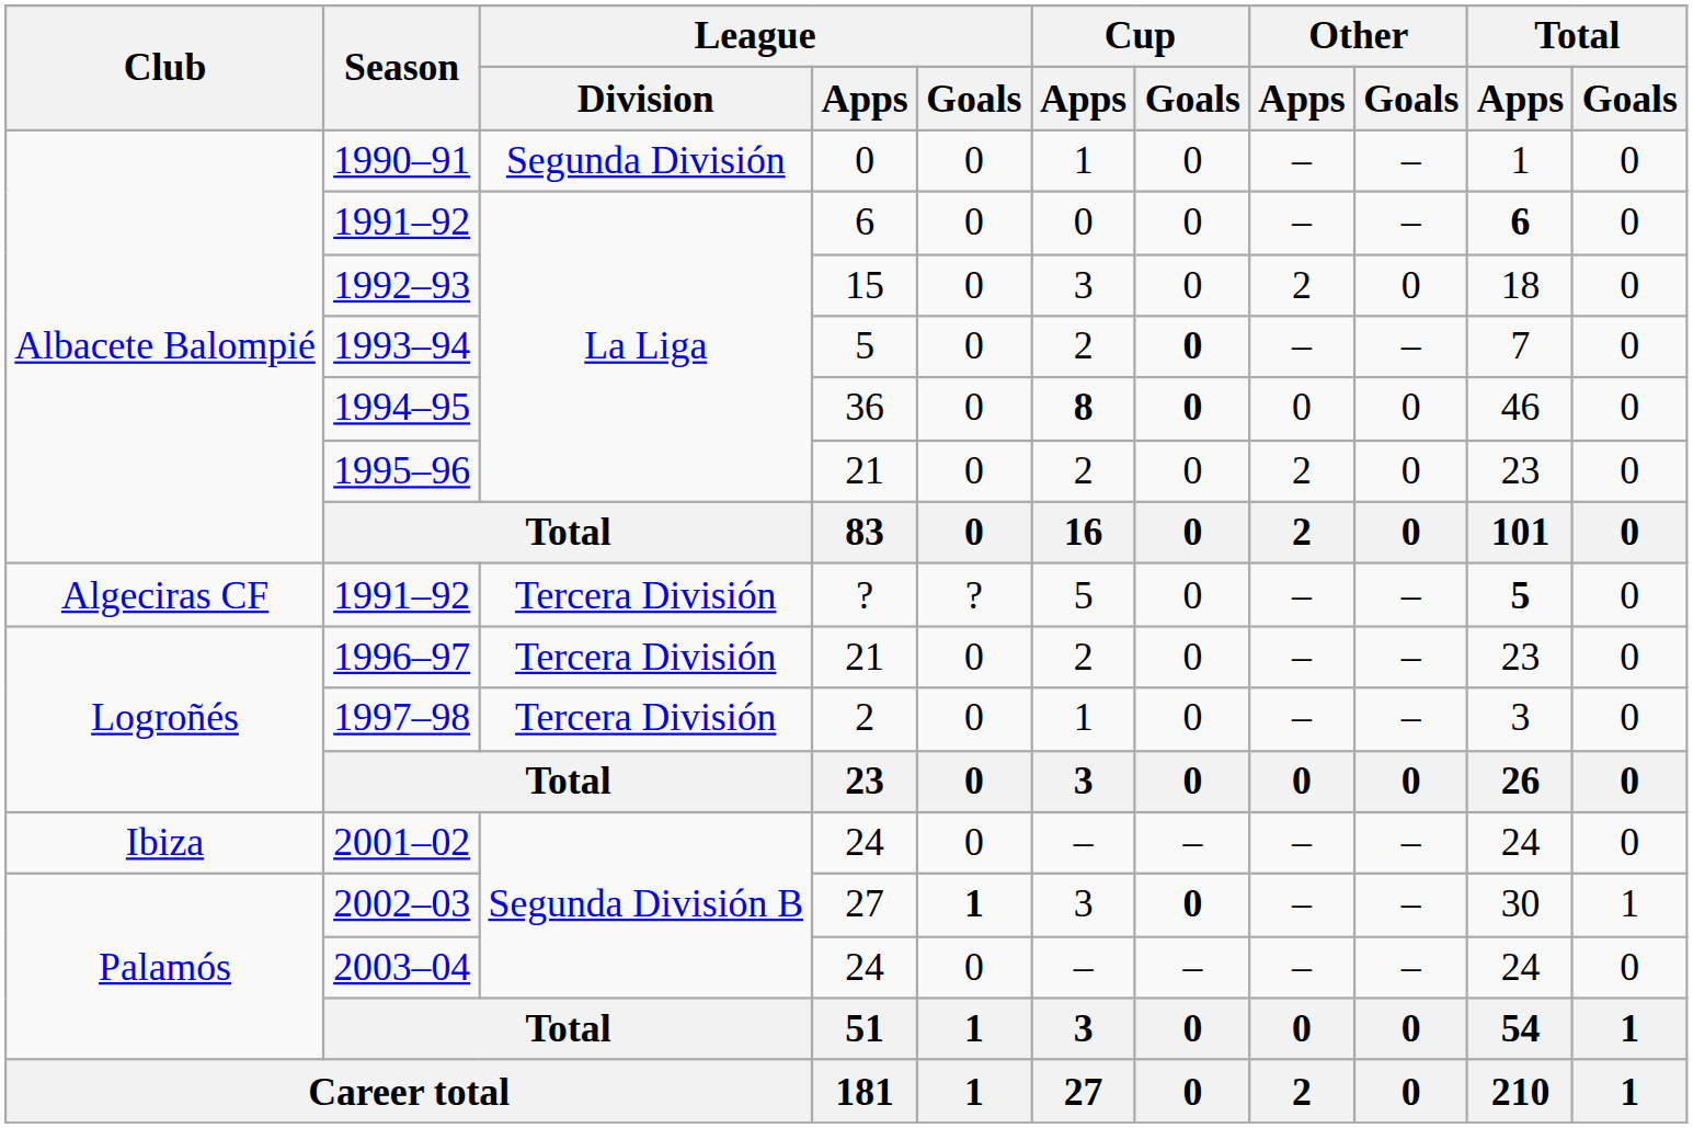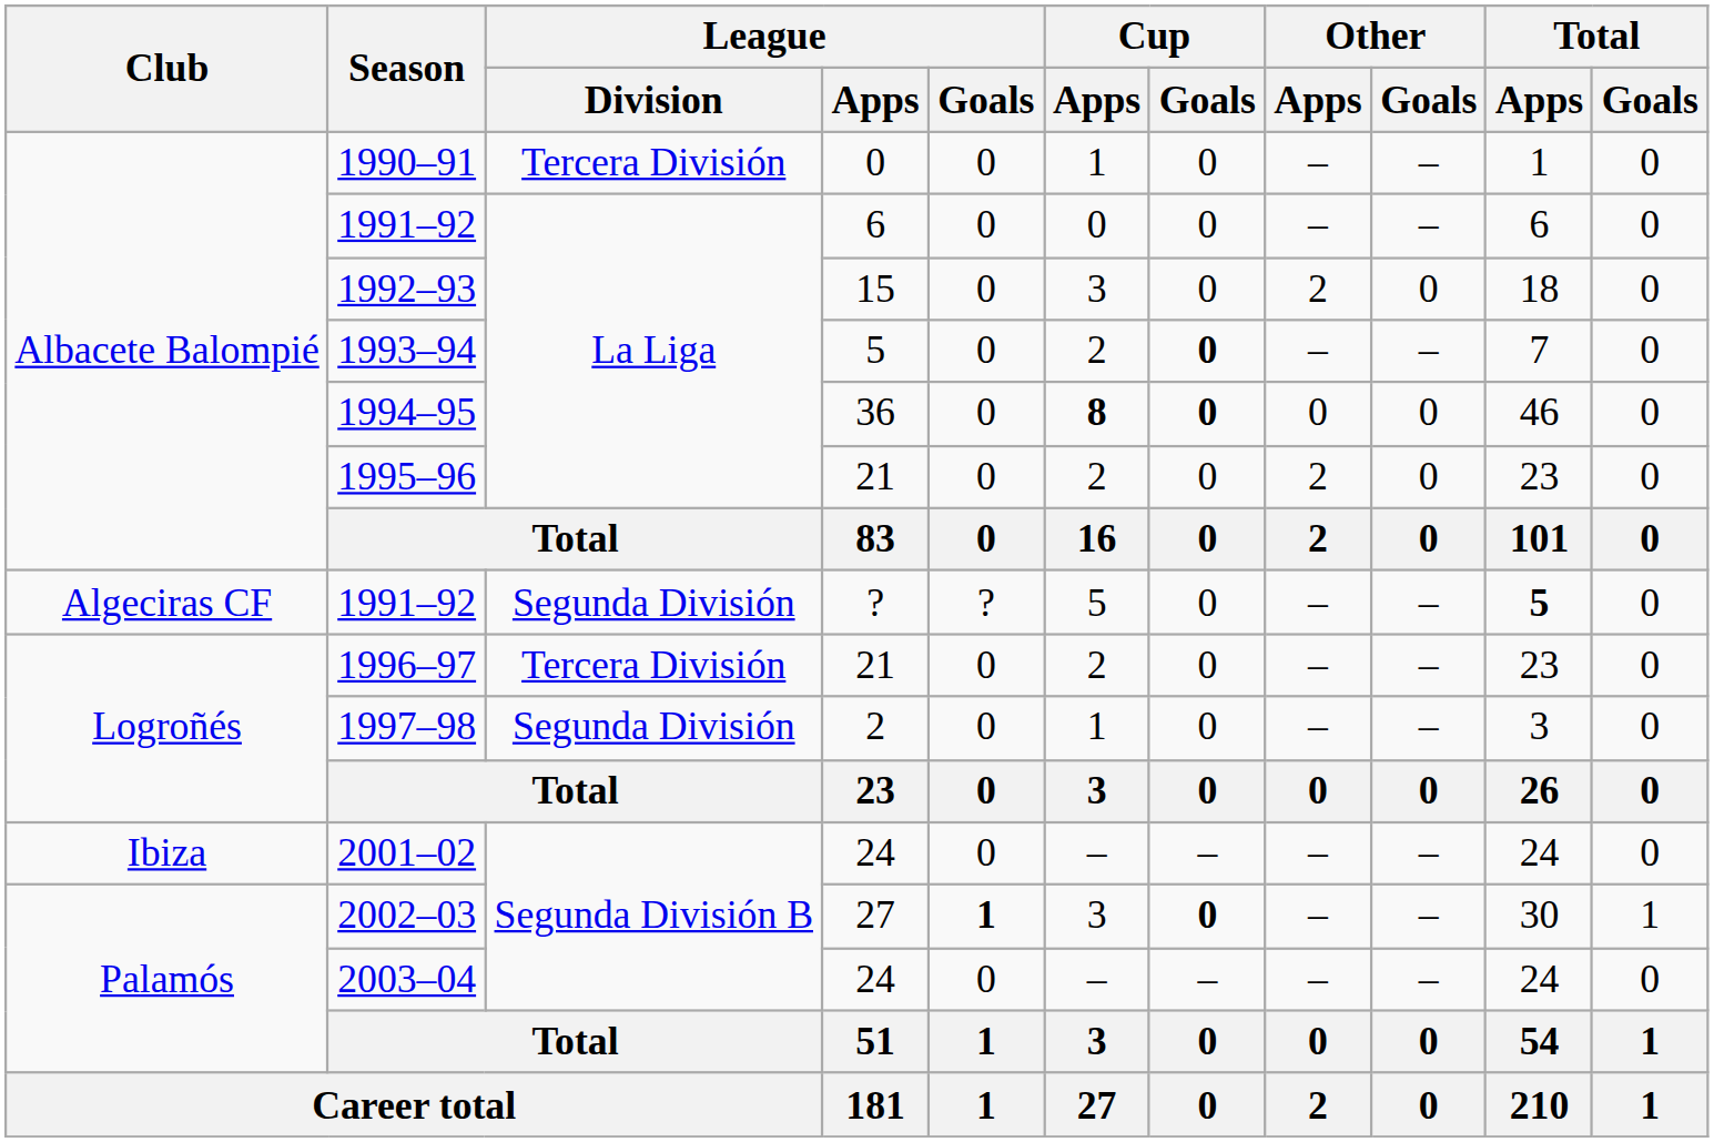1990–91 | League / Division: Segunda División -> Tercera División
1991–92 / 6 | Total / Apps: bold -> normal
1991–92 / ? | League / Division: Tercera División -> Segunda División
1997–98 | League / Division: Tercera División -> Segunda División
